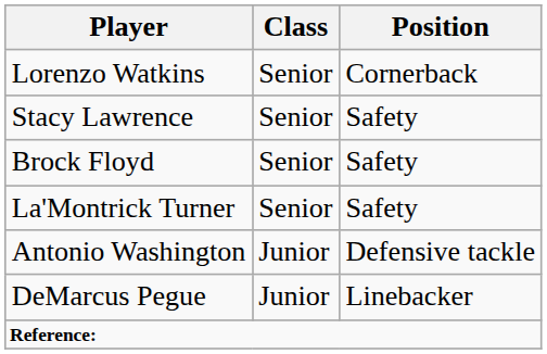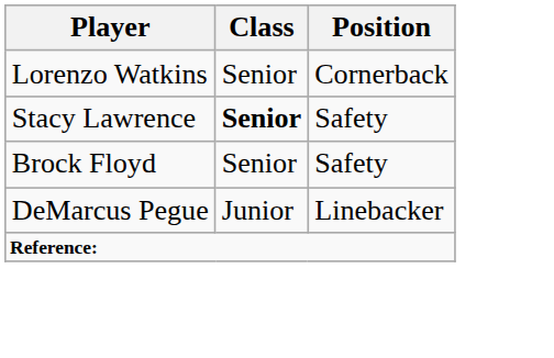Stacy Lawrence | Class: normal -> bold
- row: La'Montrick Turner | Senior | Safety
- row: Antonio Washington | Junior | Defensive tackle
